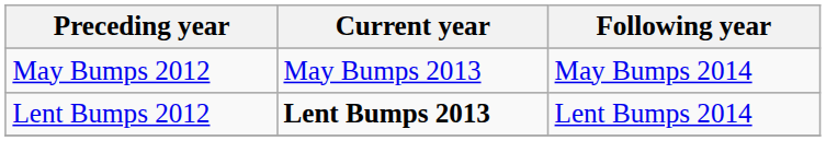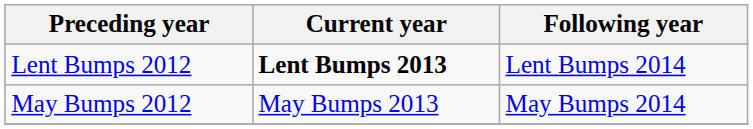rows swapped: Lent Bumps 2012 <-> May Bumps 2012
